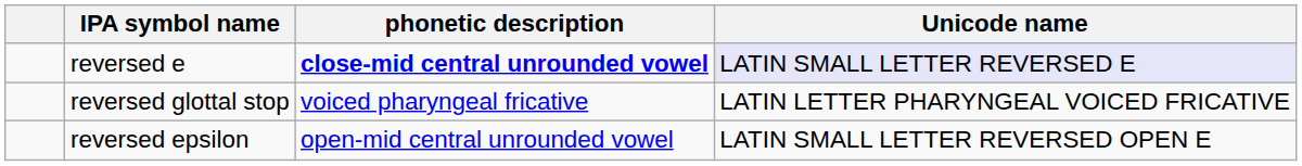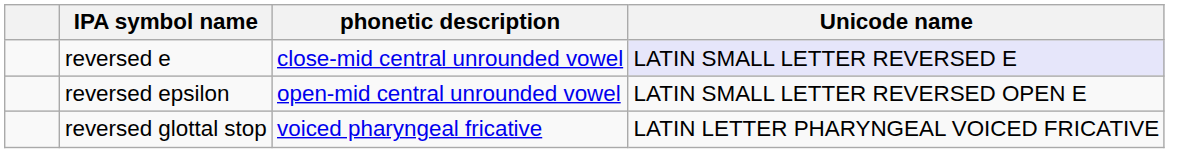reversed e | phonetic description: bold -> normal
rows swapped: reversed epsilon <-> reversed glottal stop
